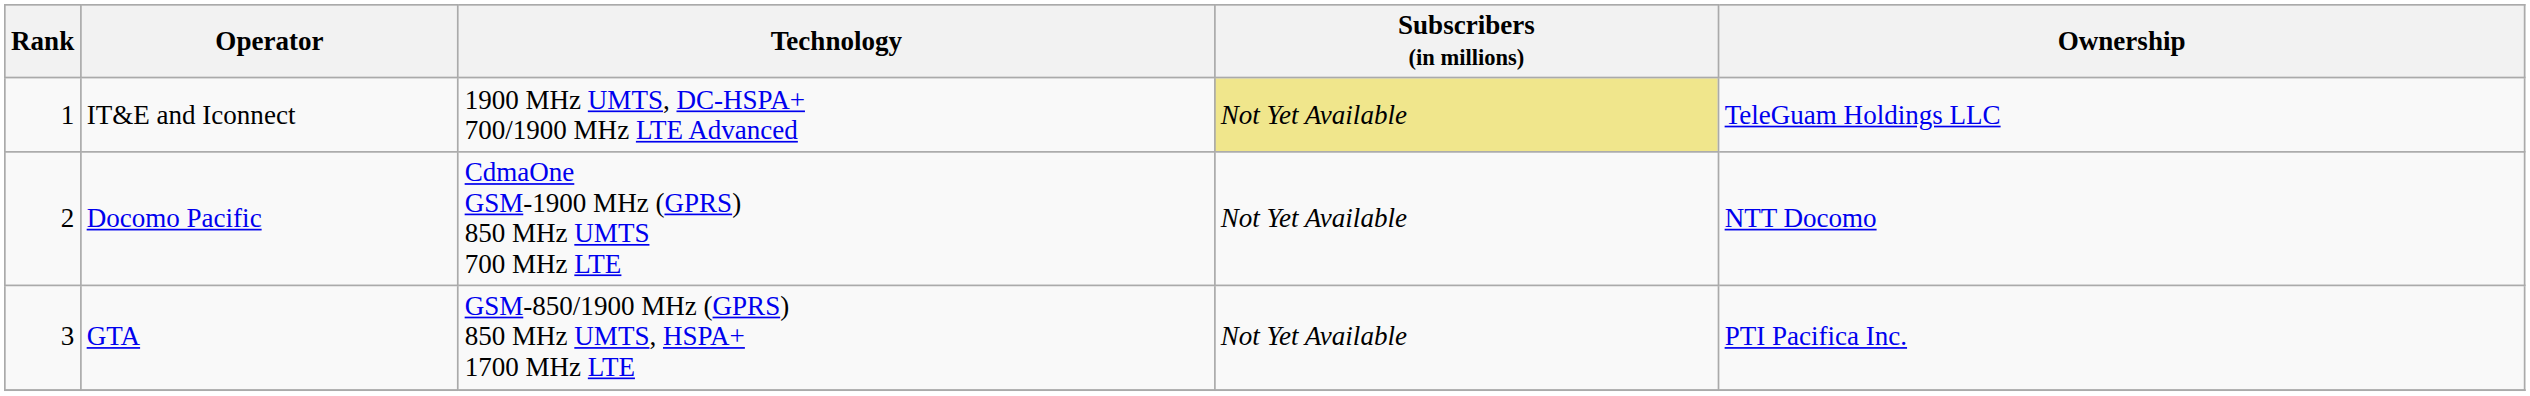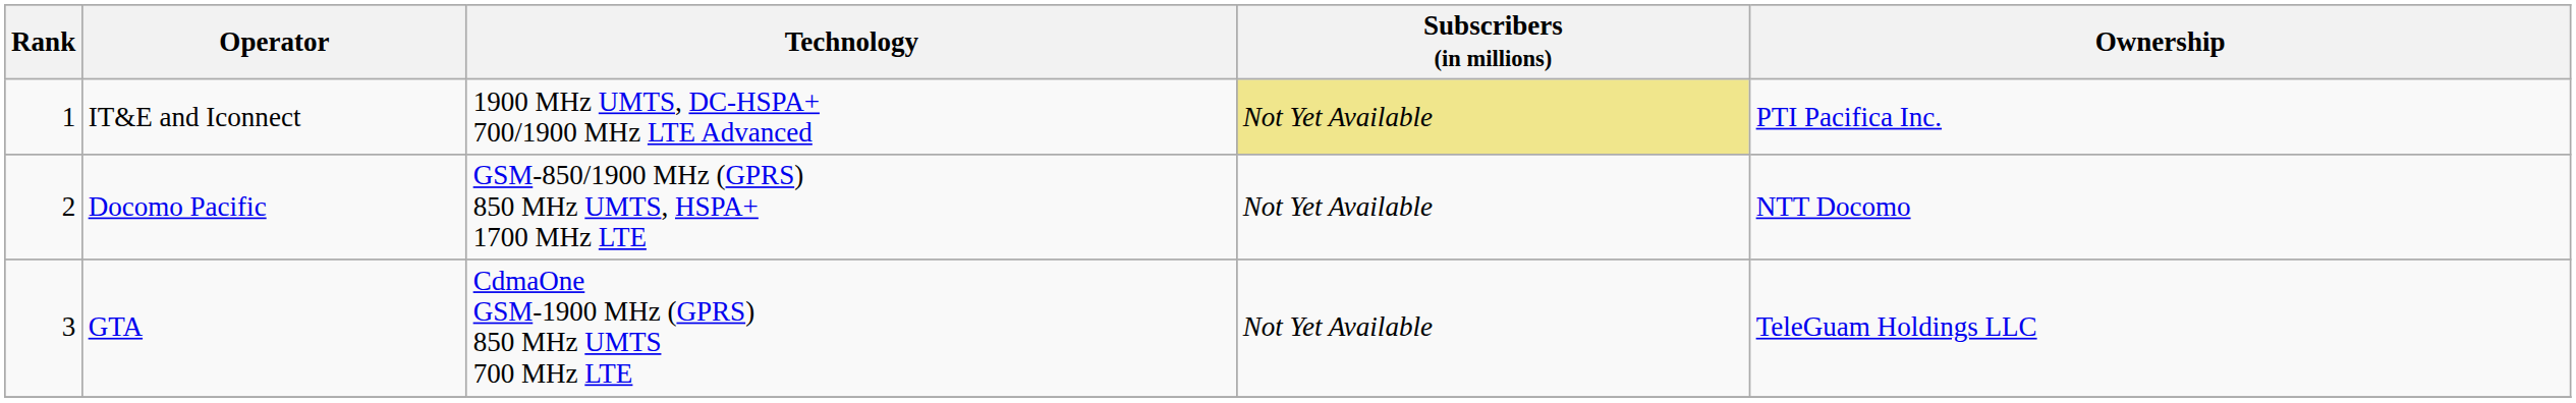IT&E and Iconnect | Ownership: TeleGuam Holdings LLC -> PTI Pacifica Inc.
Docomo Pacific | Technology: CdmaOne GSM-1900 MHz (GPRS) 850 MHz UMTS 700 MHz LTE -> GSM-850/1900 MHz (GPRS) 850 MHz UMTS, HSPA+ 1700 MHz LTE
GTA | Technology: GSM-850/1900 MHz (GPRS) 850 MHz UMTS, HSPA+ 1700 MHz LTE -> CdmaOne GSM-1900 MHz (GPRS) 850 MHz UMTS 700 MHz LTE
GTA | Ownership: PTI Pacifica Inc. -> TeleGuam Holdings LLC
